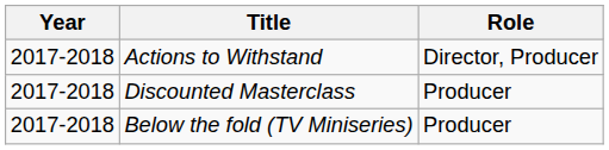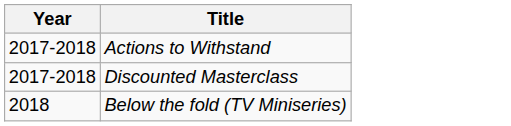- column: Role | Director, Producer | Producer | Producer
Below the fold (TV Miniseries) | Year: 2017-2018 -> 2018
